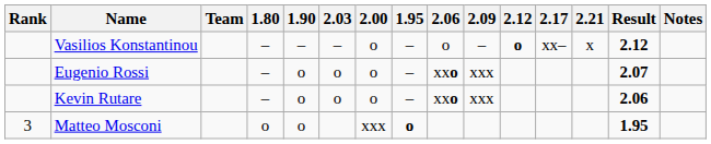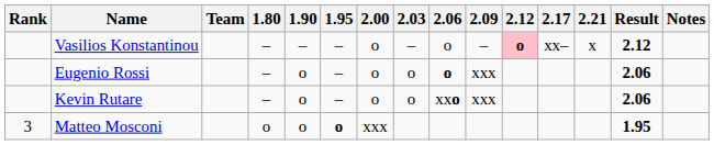columns swapped: 1.95 <-> 2.03
Vasilios Konstantinou | 2.12: no background -> pink background
Eugenio Rossi | 2.06: xxo -> o
Eugenio Rossi | Result: 2.07 -> 2.06
